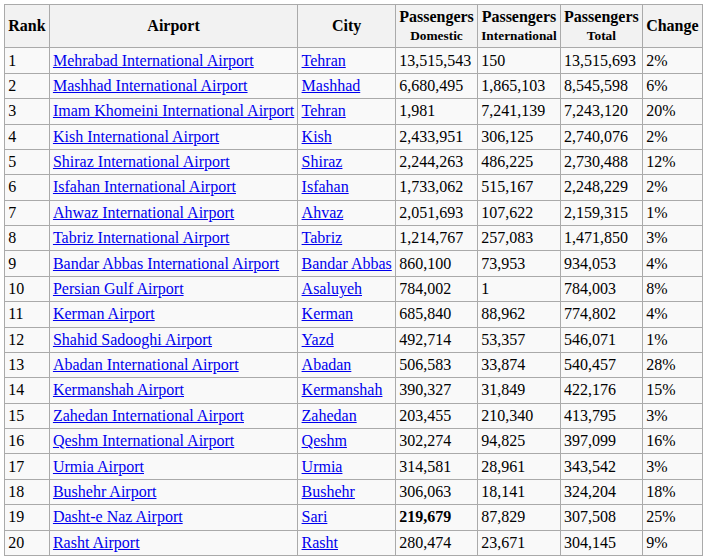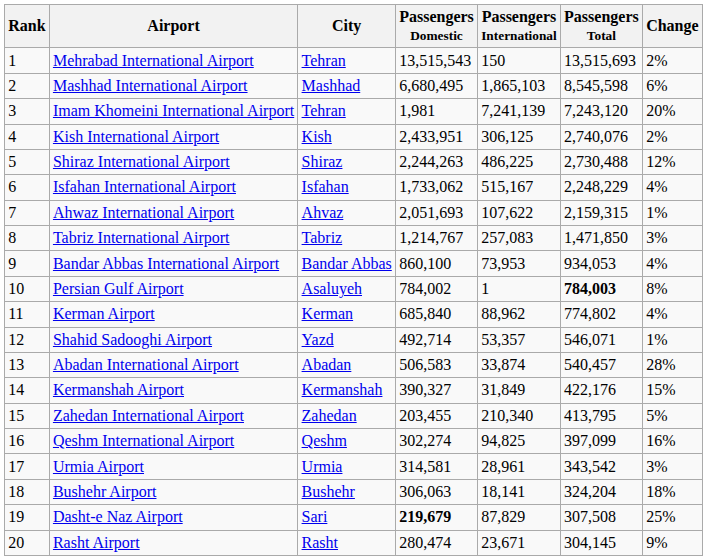Isfahan International Airport | Change: 2% -> 4%
Persian Gulf Airport | Passengers Total: normal -> bold
Zahedan International Airport | Change: 3% -> 5%
